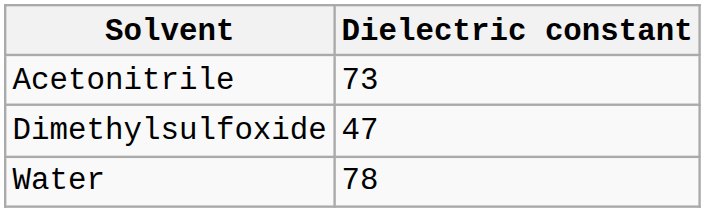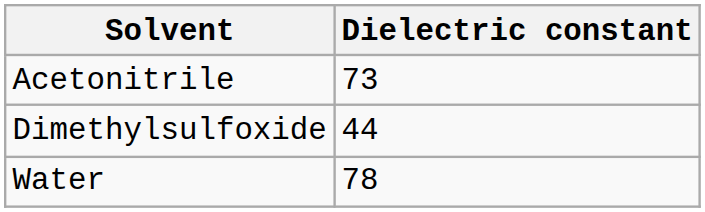Dimethylsulfoxide | Dielectric constant: 47 -> 44
